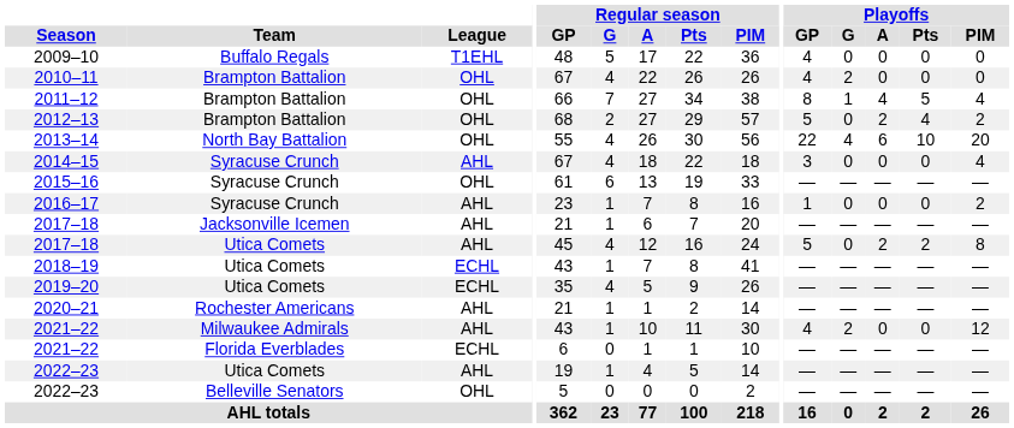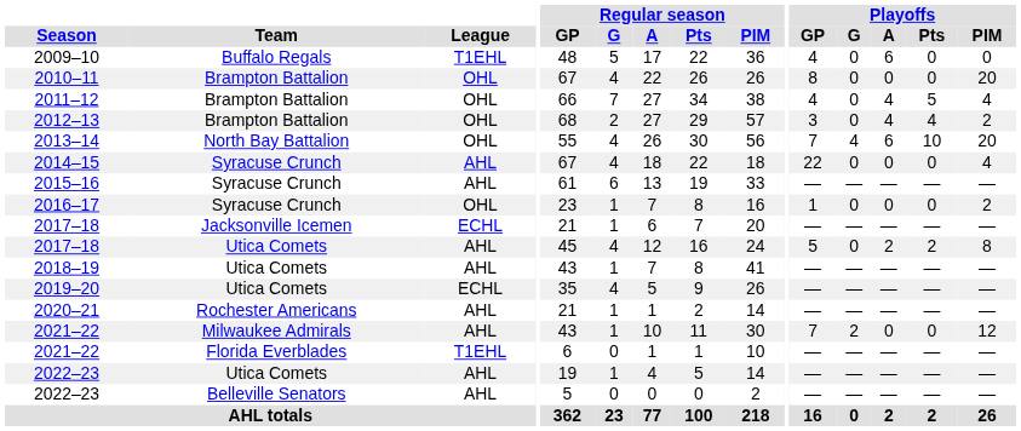2009–10 | Playoffs / A: 0 -> 6
2010–11 | Playoffs / GP: 4 -> 8
2010–11 | Playoffs / G: 2 -> 0
2010–11 | Playoffs / PIM: 0 -> 20
2011–12 | Playoffs / GP: 8 -> 4
2011–12 | Playoffs / G: 1 -> 0
2012–13 | Playoffs / GP: 5 -> 3
2012–13 | Playoffs / A: 2 -> 4
2013–14 | Playoffs / GP: 22 -> 7
2014–15 | Playoffs / GP: 3 -> 22
2015–16 | League: OHL -> AHL
2016–17 | League: AHL -> OHL
2017–18 / Jacksonville Icemen | League: AHL -> ECHL
2018–19 | League: ECHL -> AHL
2021–22 / Milwaukee Admirals | Playoffs / GP: 4 -> 7
2021–22 / Florida Everblades | League: ECHL -> T1EHL
2022–23 / Belleville Senators | League: OHL -> AHL
